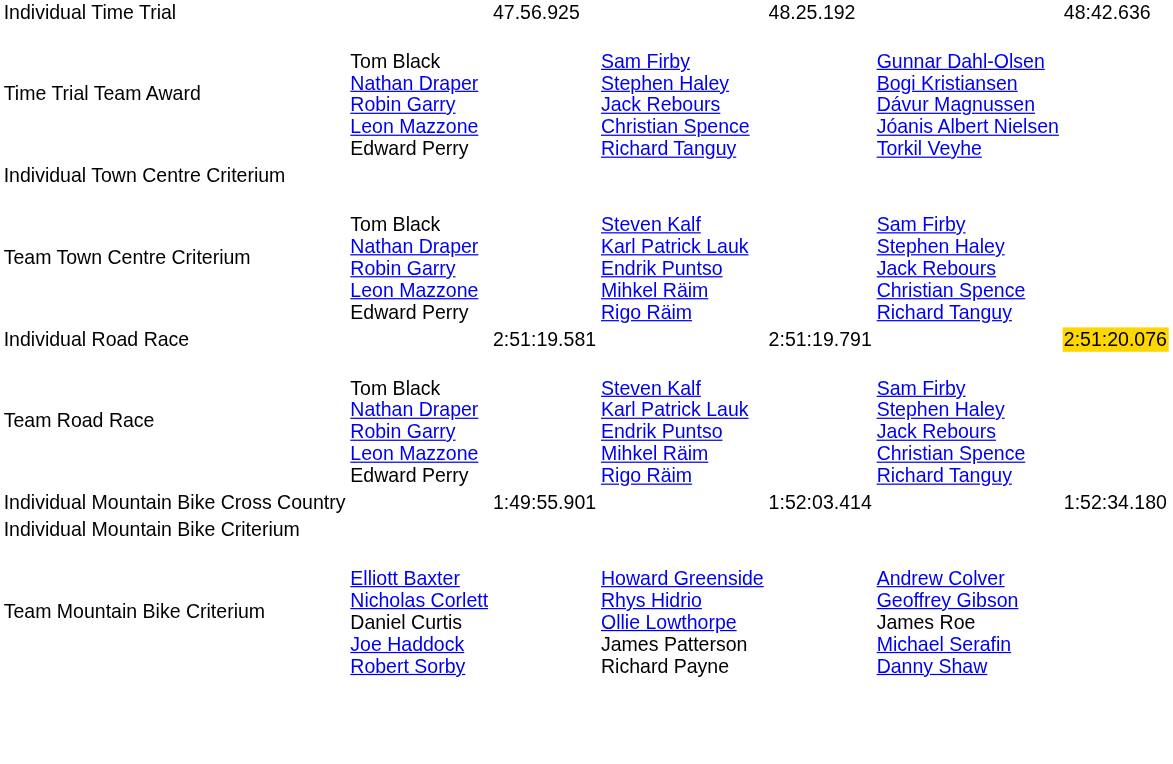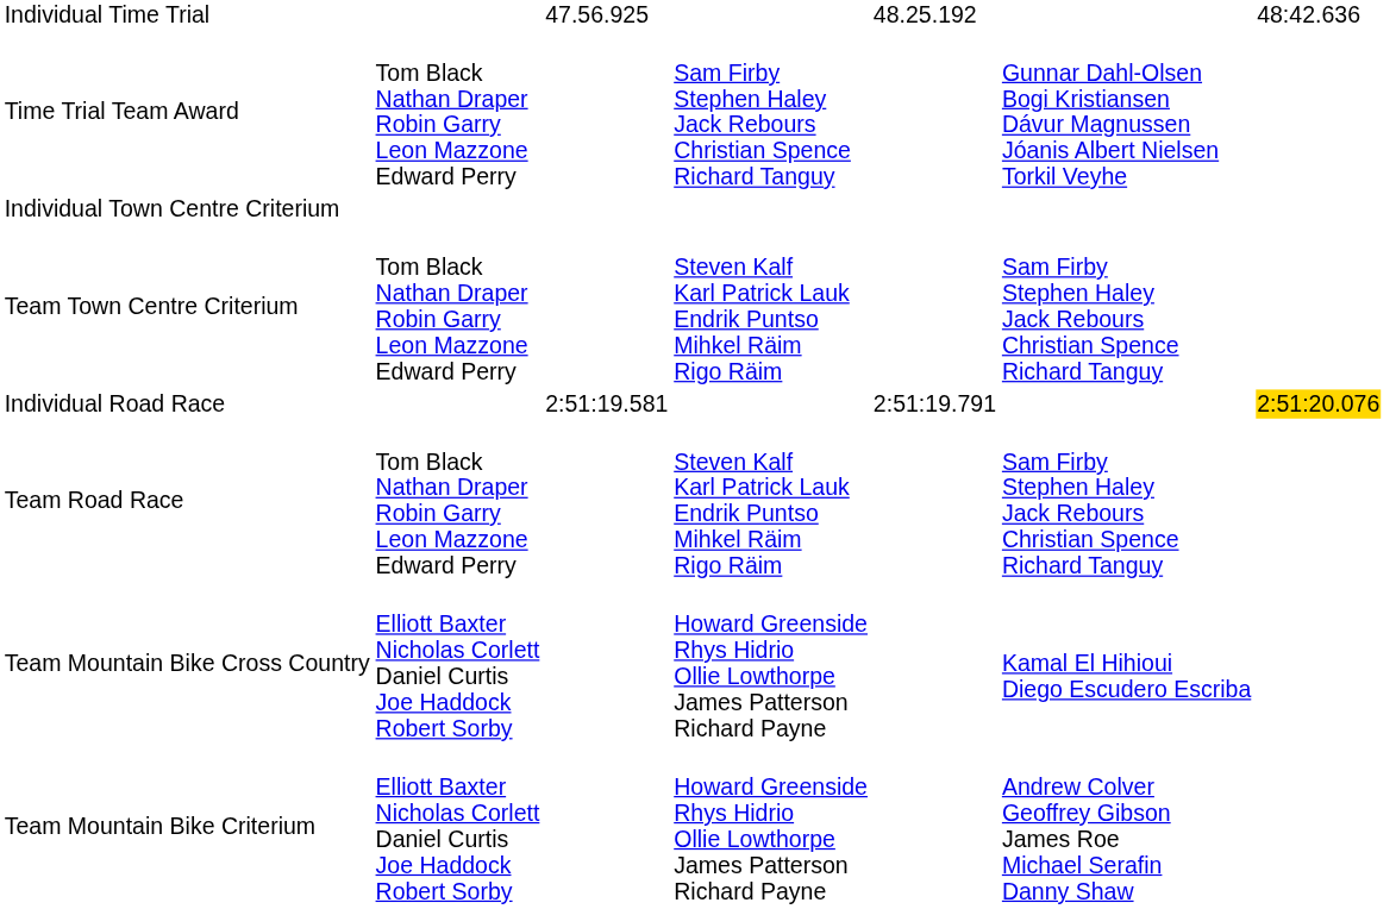- row: Individual Mountain Bike Cross Country | 1:49:55.901 | 1:52:03.414 | 1:52:34.180
+ row: Team Mountain Bike Cross Country | Elliott Baxter Nicholas Corlett Daniel Curtis Joe Haddock Robert Sorby | Howard Greenside Rhys Hidrio Ollie Lowthorpe James Patterson Richard Payne | Kamal El Hihioui Diego Escudero Escriba
- row: Individual Mountain Bike Criterium
